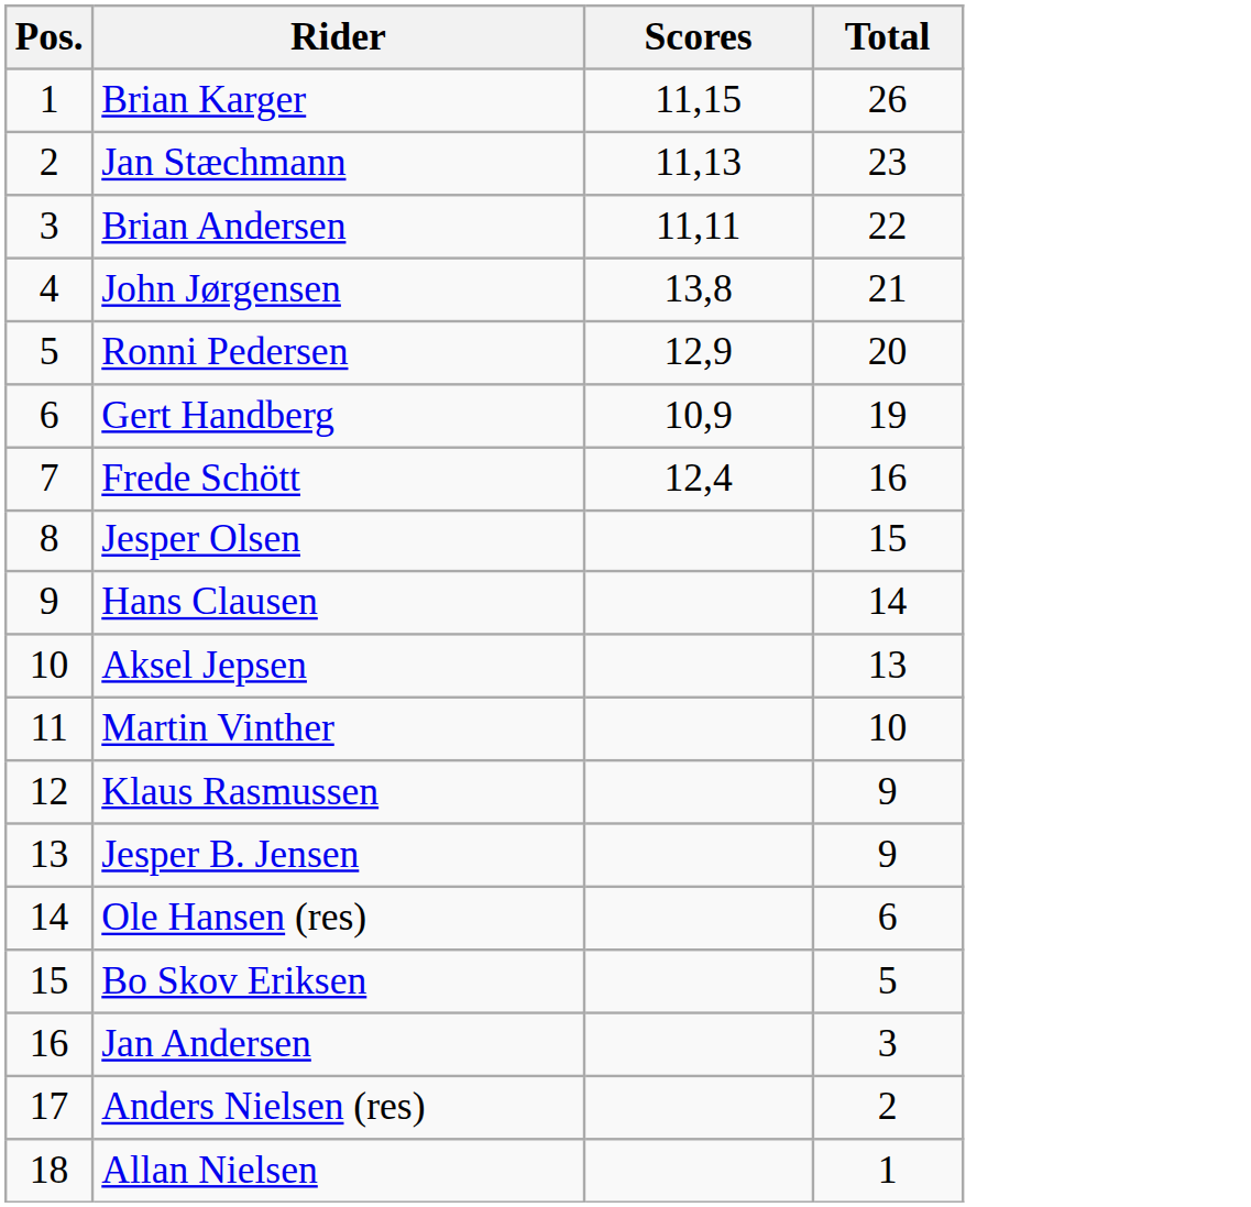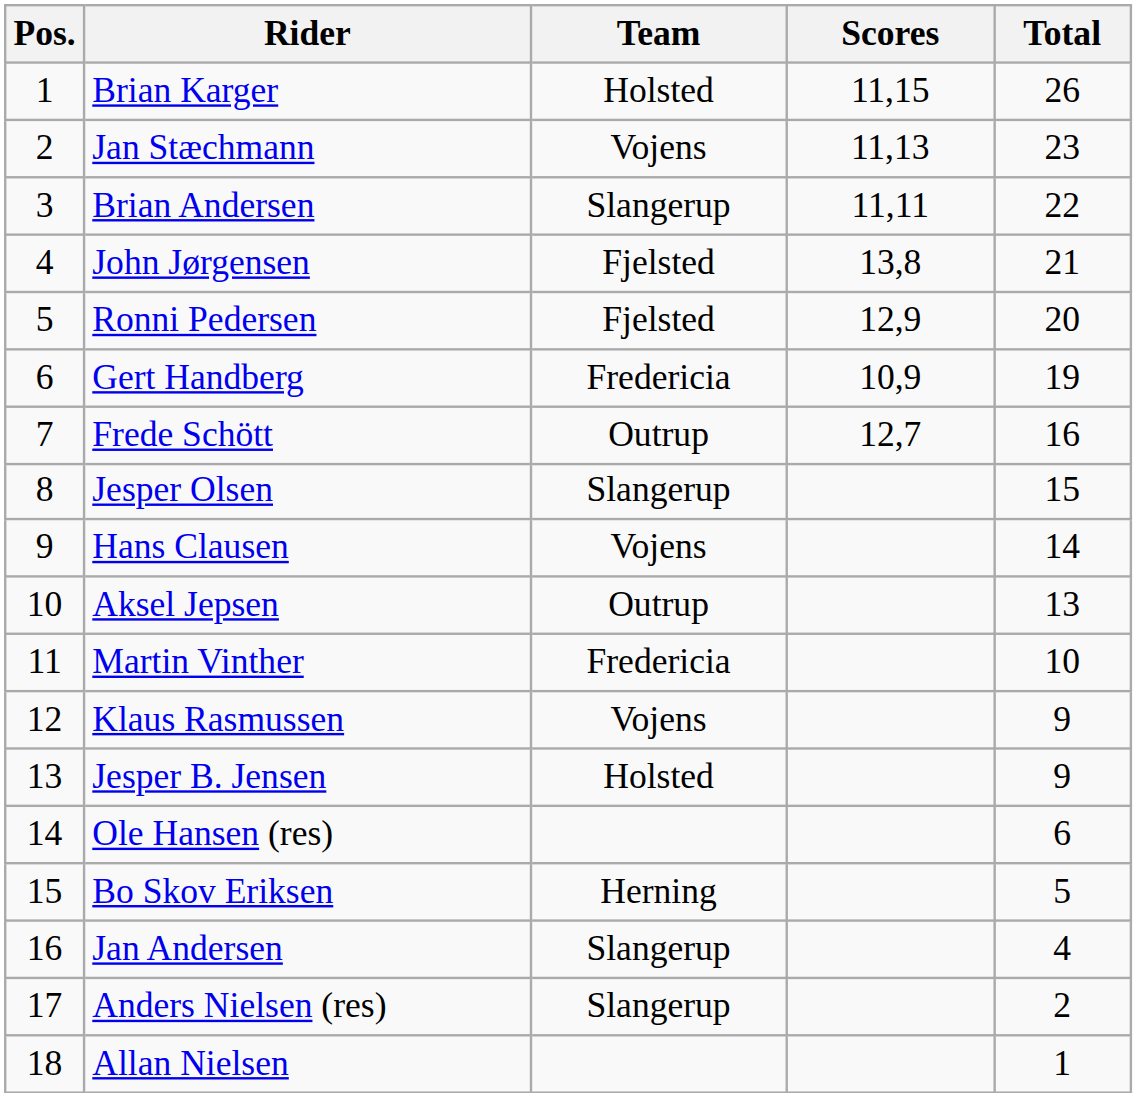+ column: Team | Holsted | Vojens | Slangerup | Fjelsted | Fjelsted | Fredericia | Outrup | Slangerup | Vojens | Outrup | Fredericia | Vojens | Holsted | Herning | Slangerup | Slangerup
Frede Schött | Scores: 12,4 -> 12,7
Jan Andersen | Total: 3 -> 4
